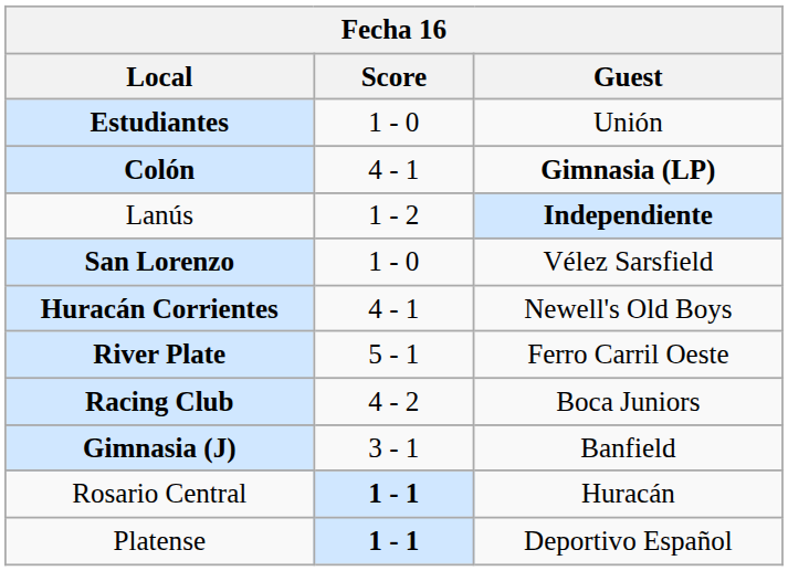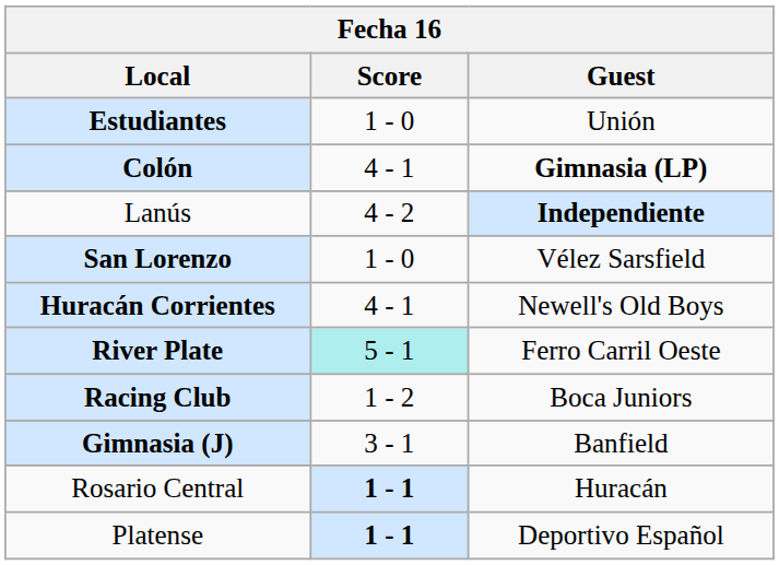Lanús | Score: 1 - 2 -> 4 - 2
River Plate | Score: no background -> paleturquoise background
Racing Club | Score: 4 - 2 -> 1 - 2
